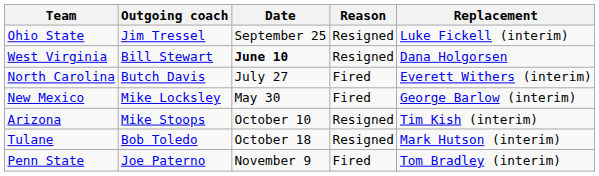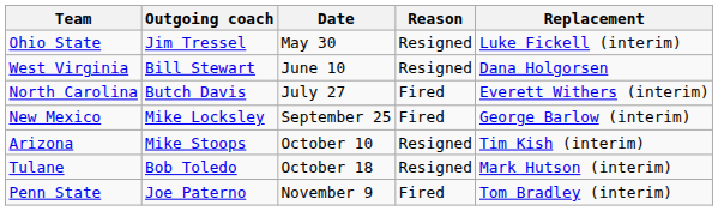Ohio State | Date: September 25 -> May 30
West Virginia | Date: bold -> normal
New Mexico | Date: May 30 -> September 25
